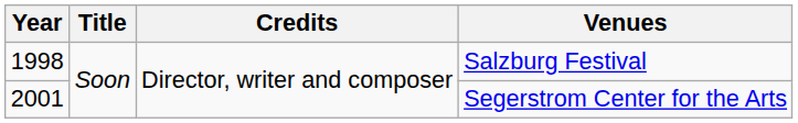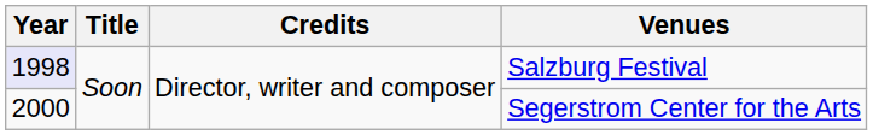Salzburg Festival | Year: no background -> lavender background
Segerstrom Center for the Arts | Year: 2001 -> 2000
